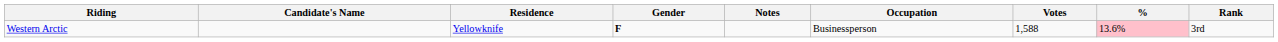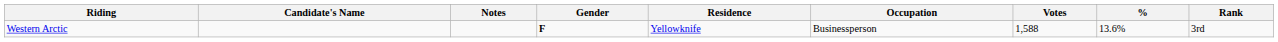columns swapped: Notes <-> Residence
Western Arctic | %: pink background -> no background
